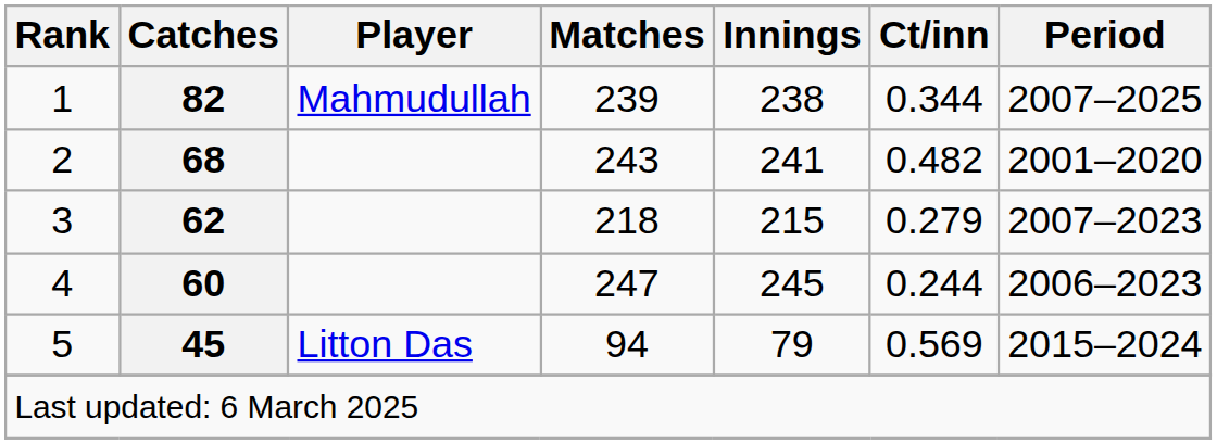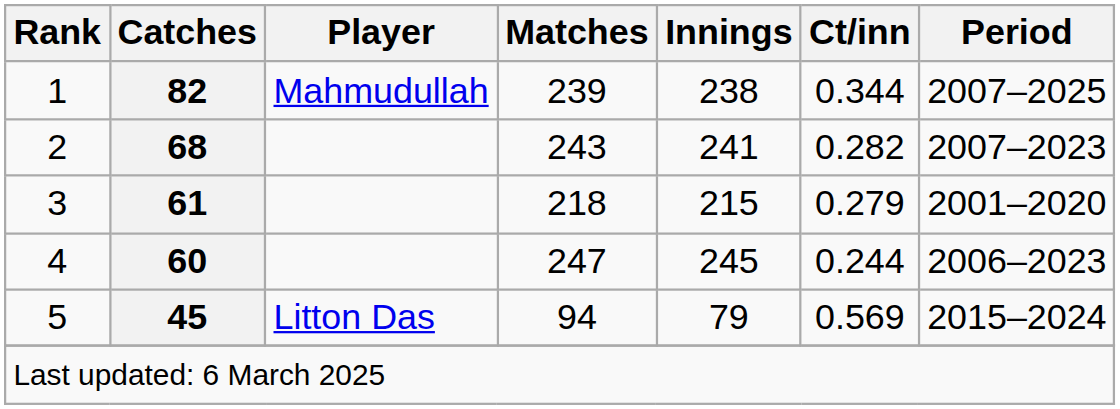2 | Ct/inn: 0.482 -> 0.282
2 | Period: 2001–2020 -> 2007–2023
3 | Catches: 62 -> 61
3 | Period: 2007–2023 -> 2001–2020
